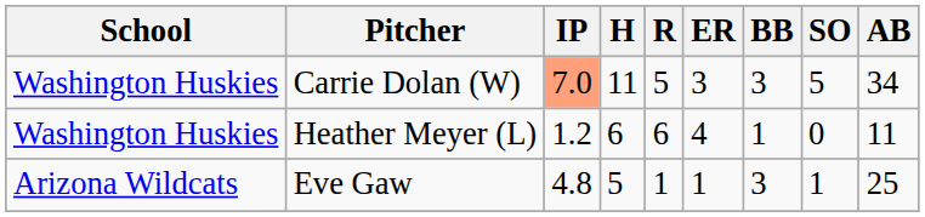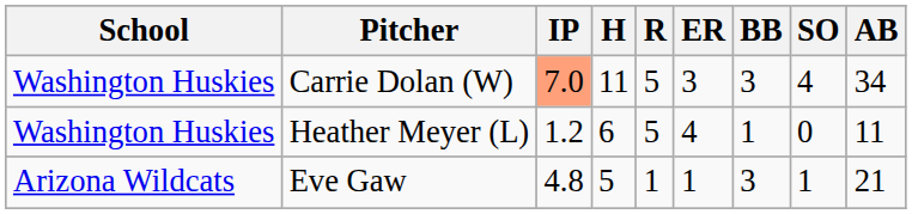Carrie Dolan (W) | SO: 5 -> 4
Heather Meyer (L) | R: 6 -> 5
Eve Gaw | AB: 25 -> 21
